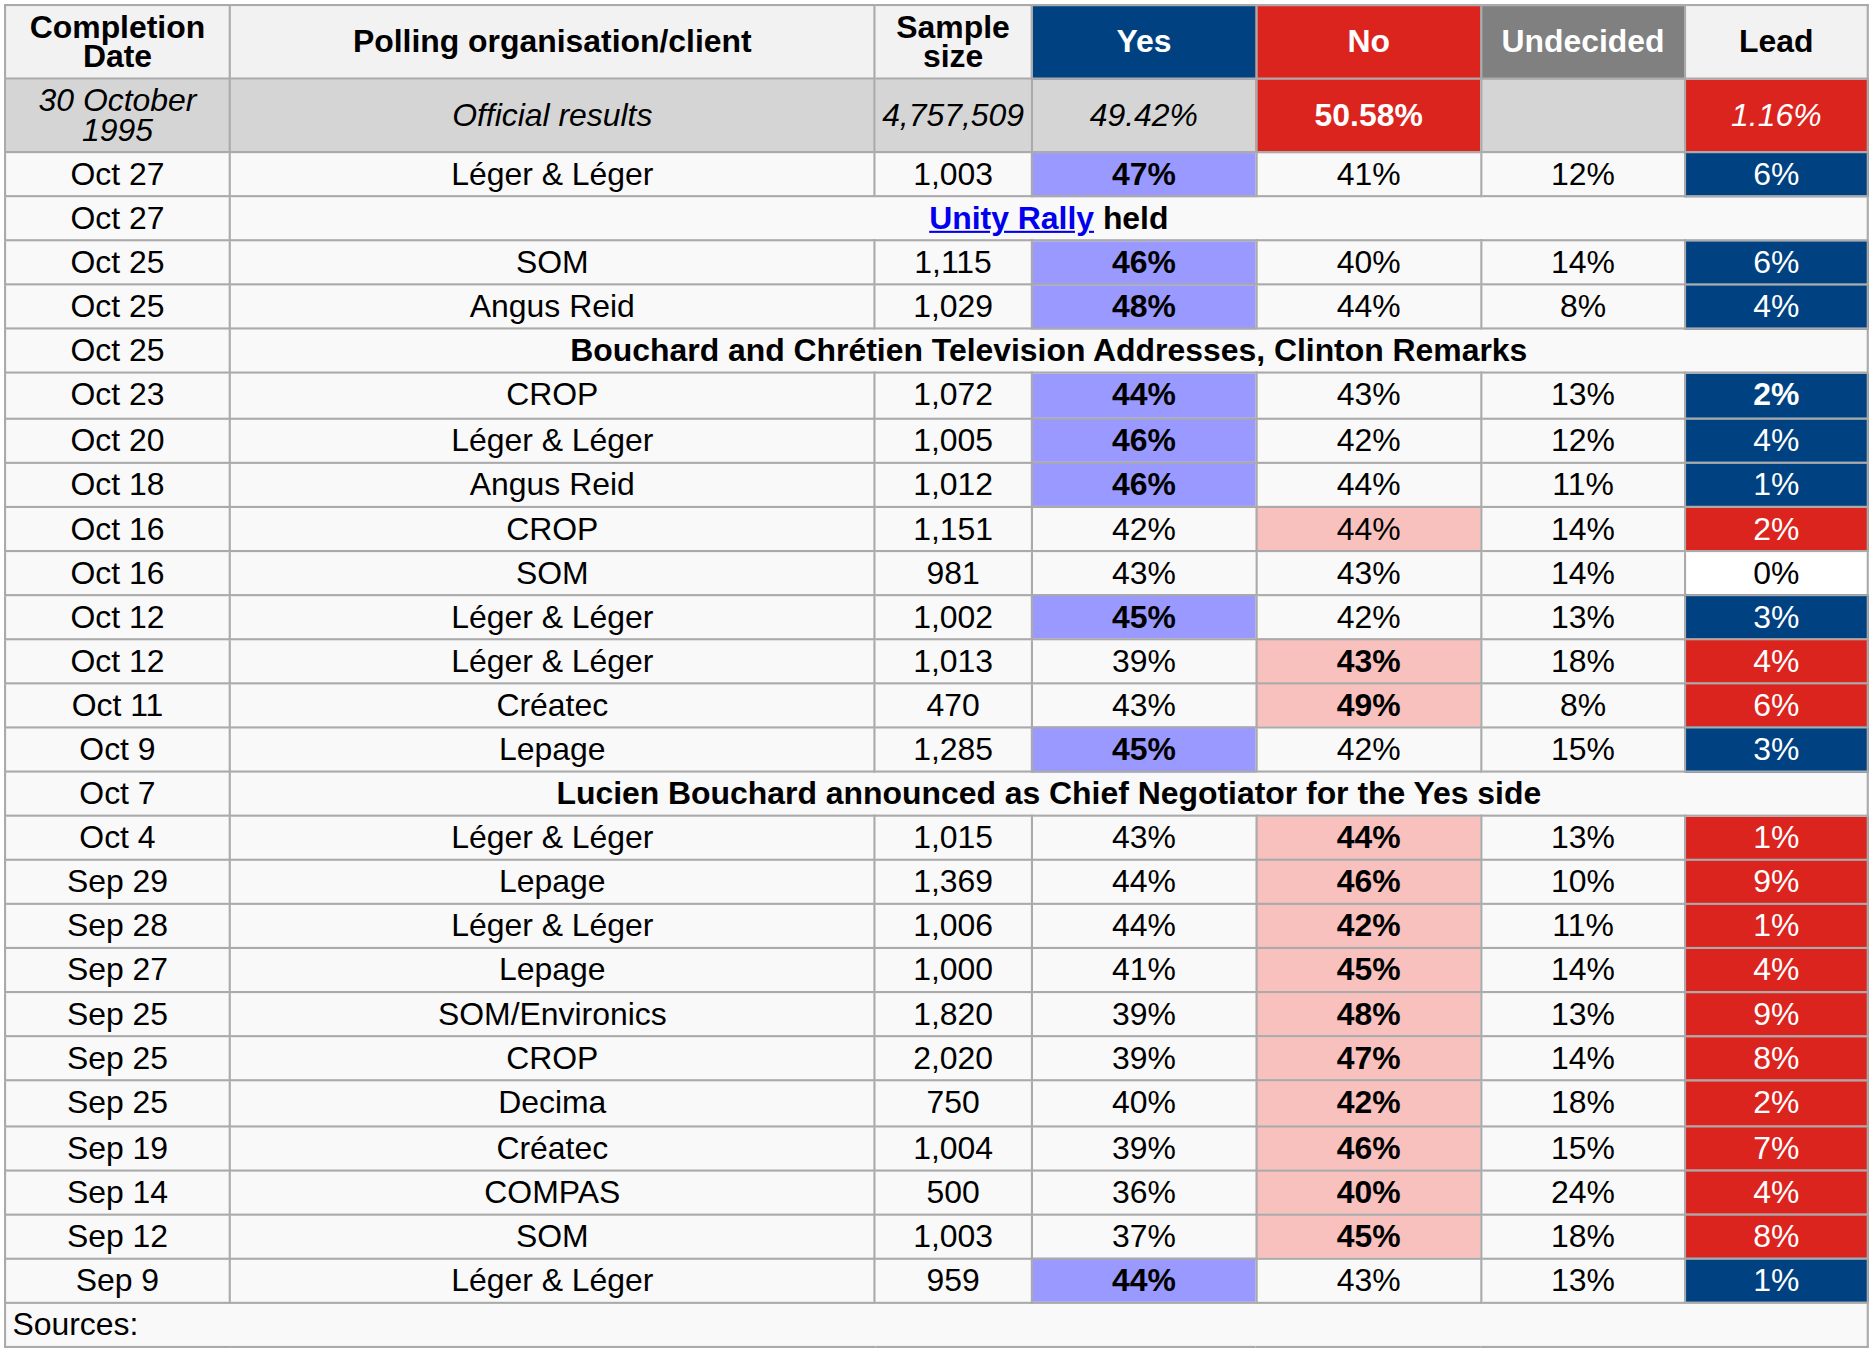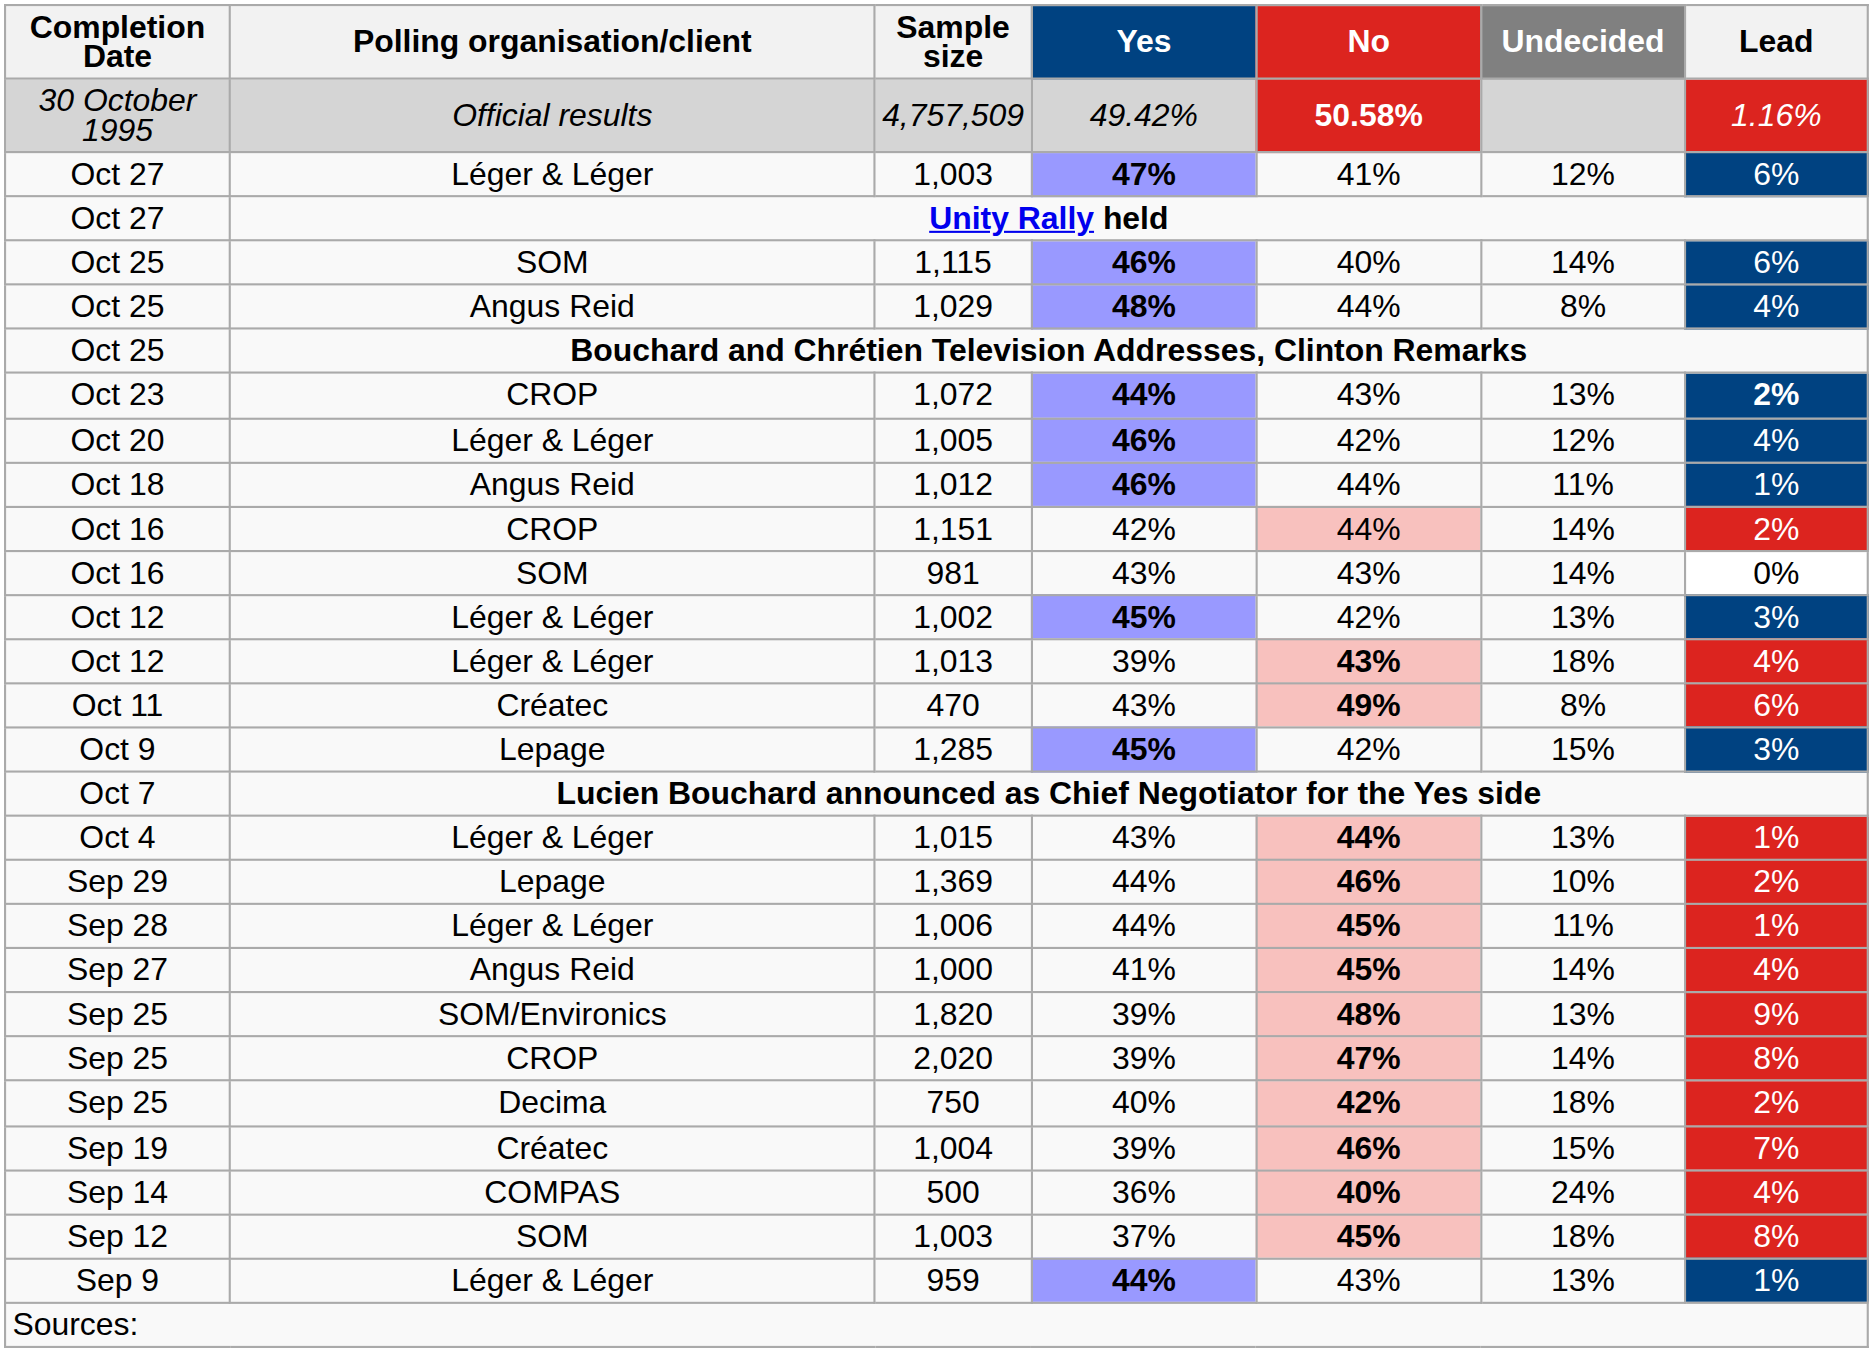1,369 | Lead: 9% -> 2%
1,006 | No: 42% -> 45%
1,000 | Polling organisation/client: Lepage -> Angus Reid
